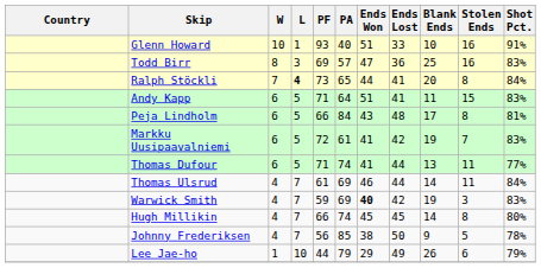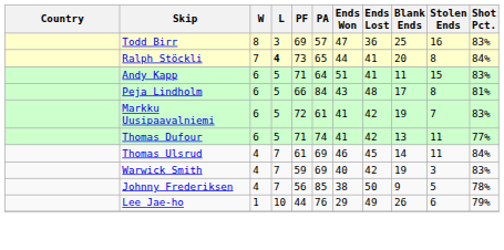- row: Glenn Howard | 10 | 1 | 93 | 40 | 51 | 33 | 10 | 16 | 91%
Thomas Dufour | Ends Lost: 44 -> 42
Thomas Ulsrud | Ends Lost: 44 -> 45
Warwick Smith | Ends Won: bold -> normal
- row: Hugh Millikin | 4 | 7 | 66 | 74 | 45 | 45 | 14 | 8 | 80%
Lee Jae-ho | PA: 79 -> 76
